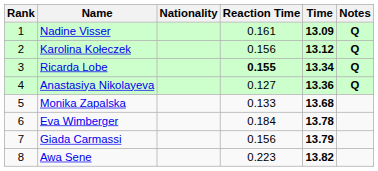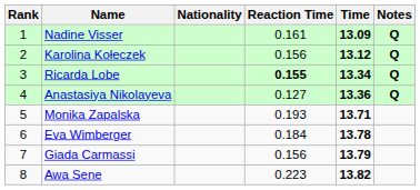Monika Zapalska | Reaction Time: 0.133 -> 0.193
Monika Zapalska | Time: 13.68 -> 13.71
